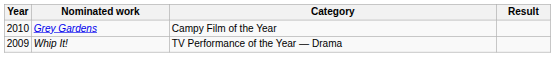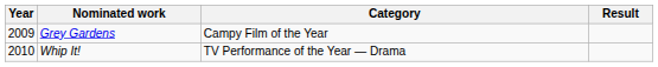Grey Gardens | Year: 2010 -> 2009
Whip It! | Year: 2009 -> 2010
